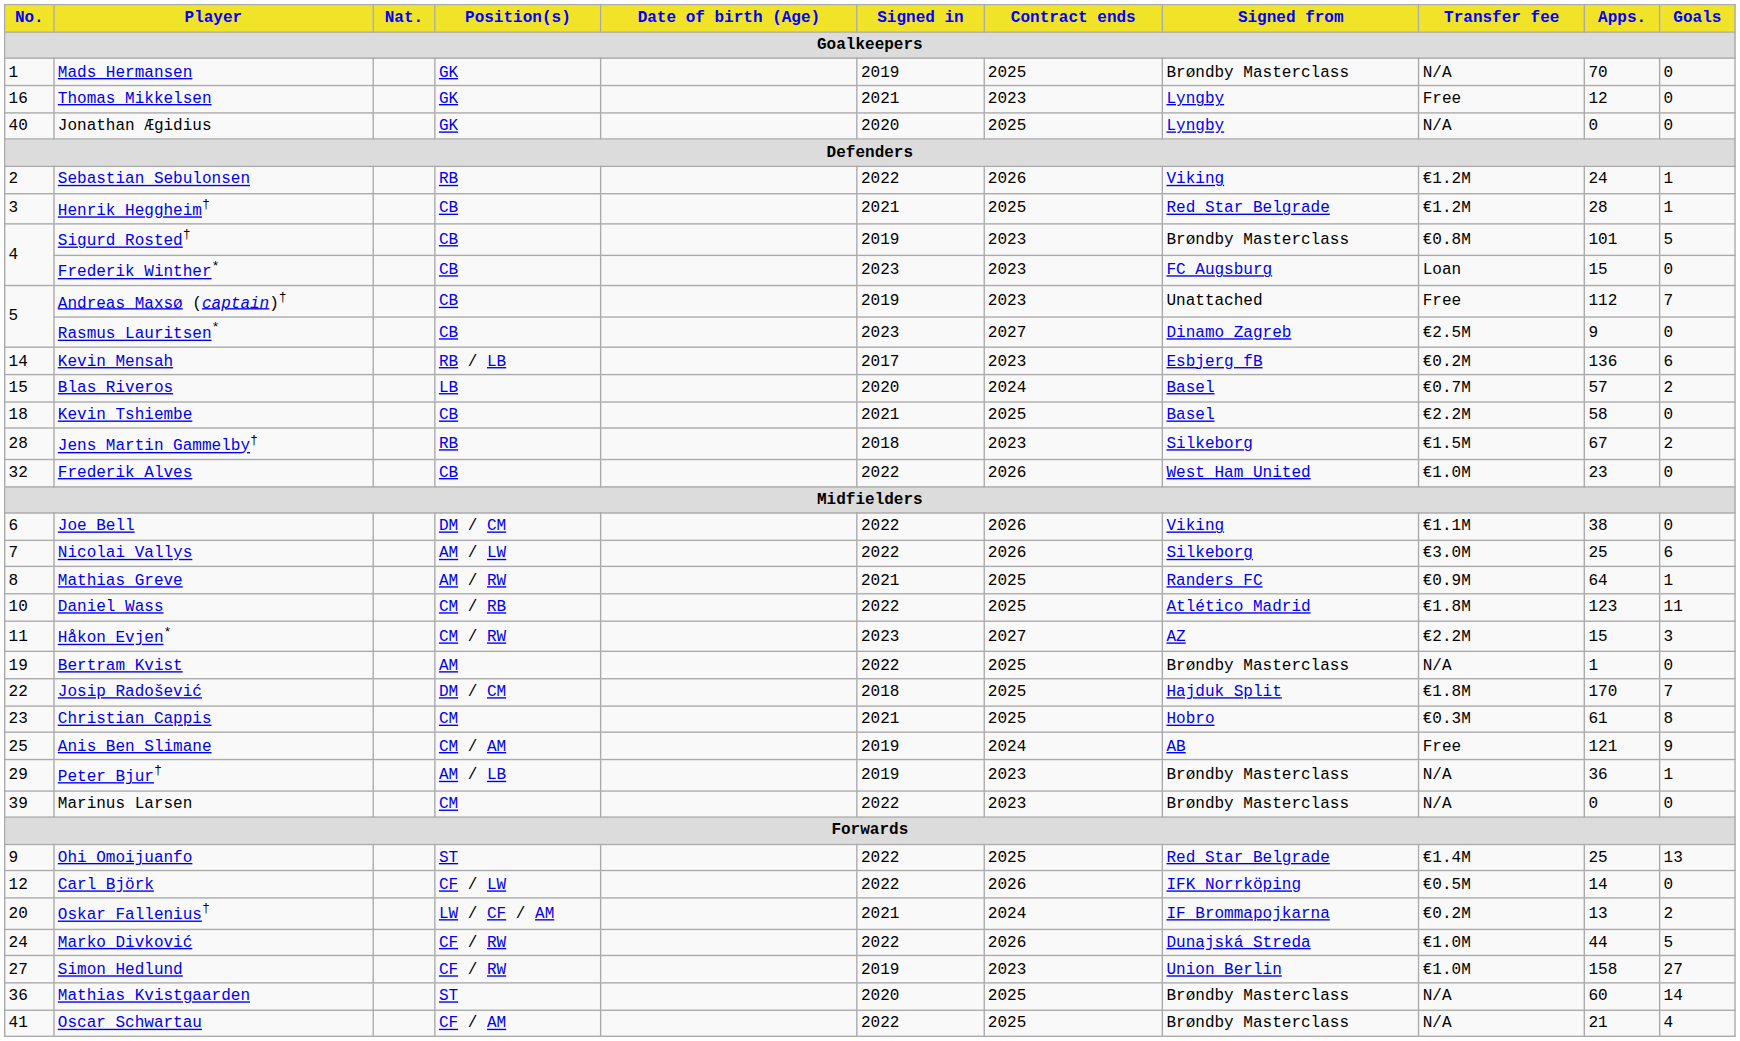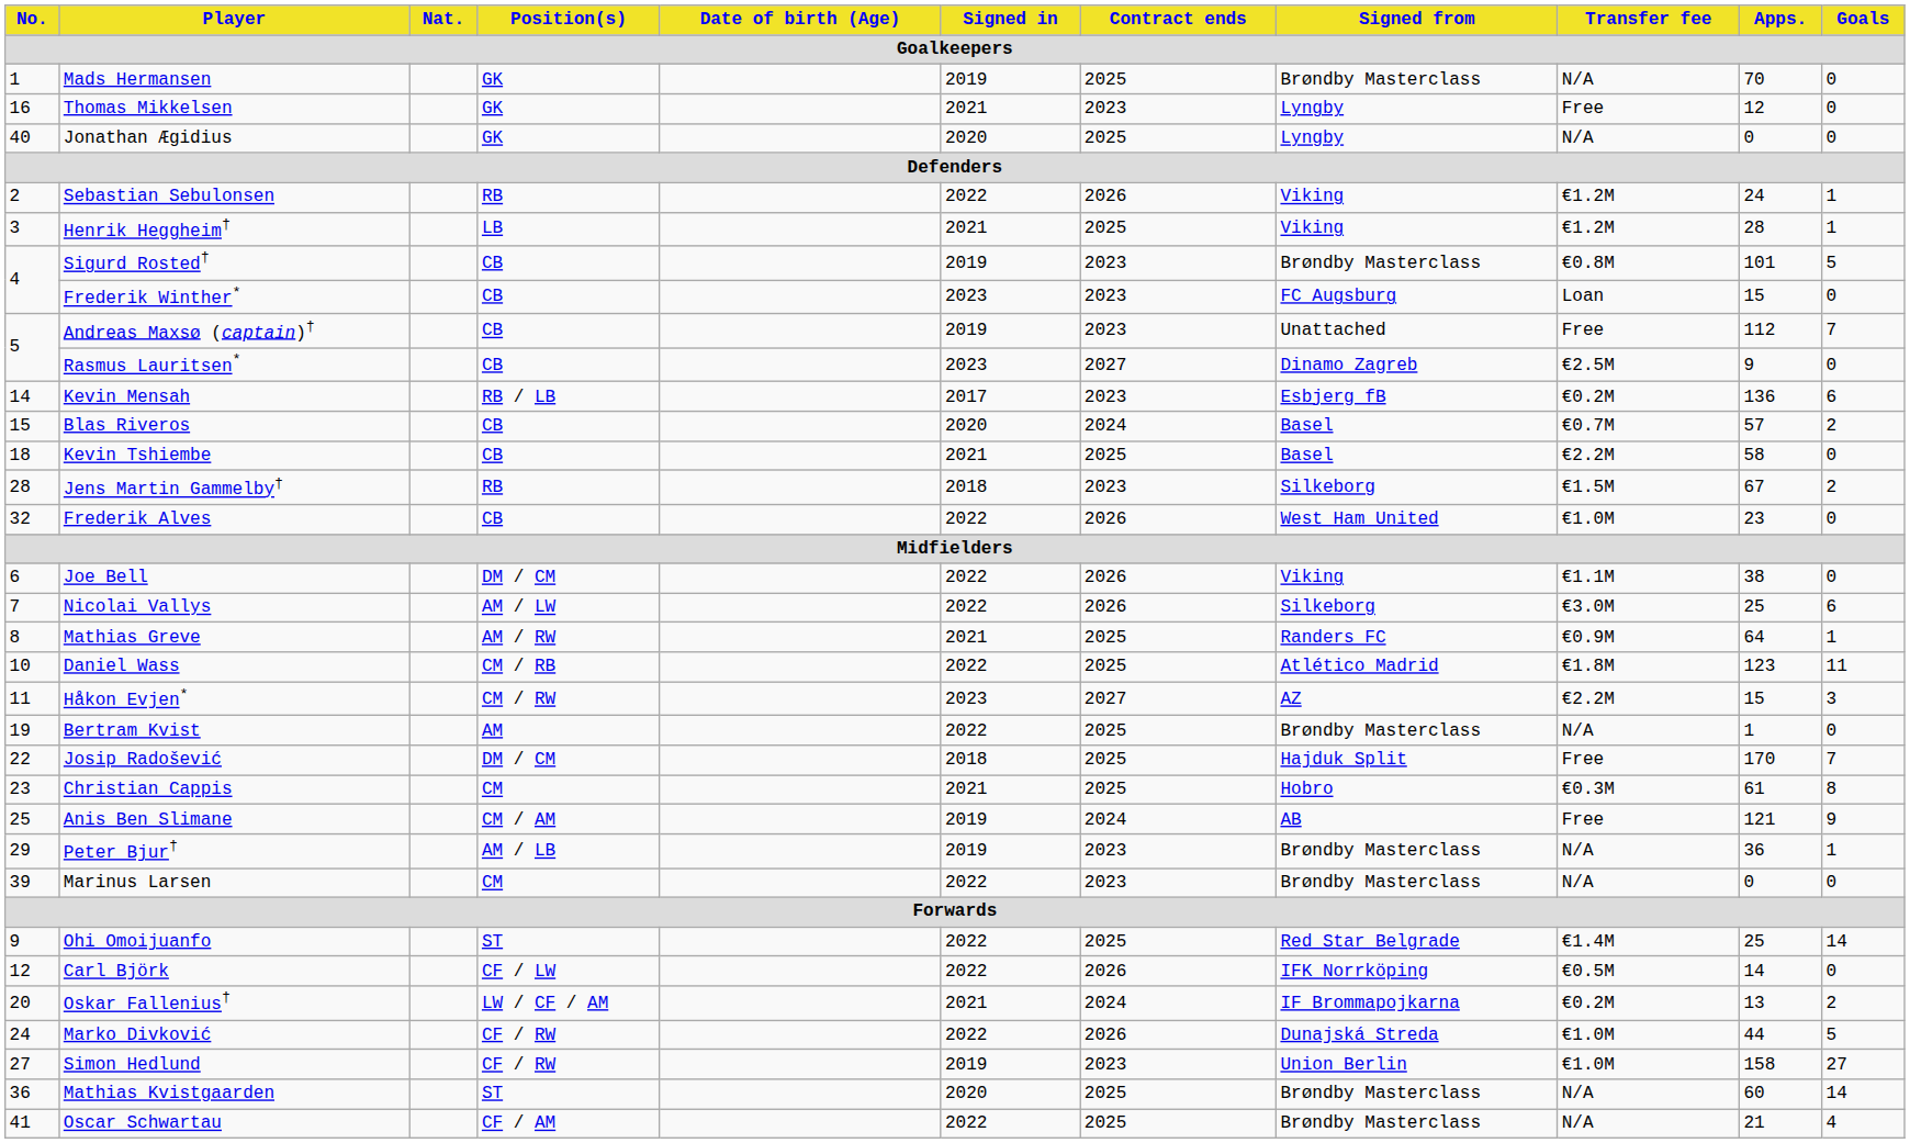Henrik Heggheim† | Position(s): CB -> LB
Henrik Heggheim† | Signed from: Red Star Belgrade -> Viking
Blas Riveros | Position(s): LB -> CB
Josip Radošević | Transfer fee: €1.8M -> Free
Ohi Omoijuanfo | Goals: 13 -> 14
